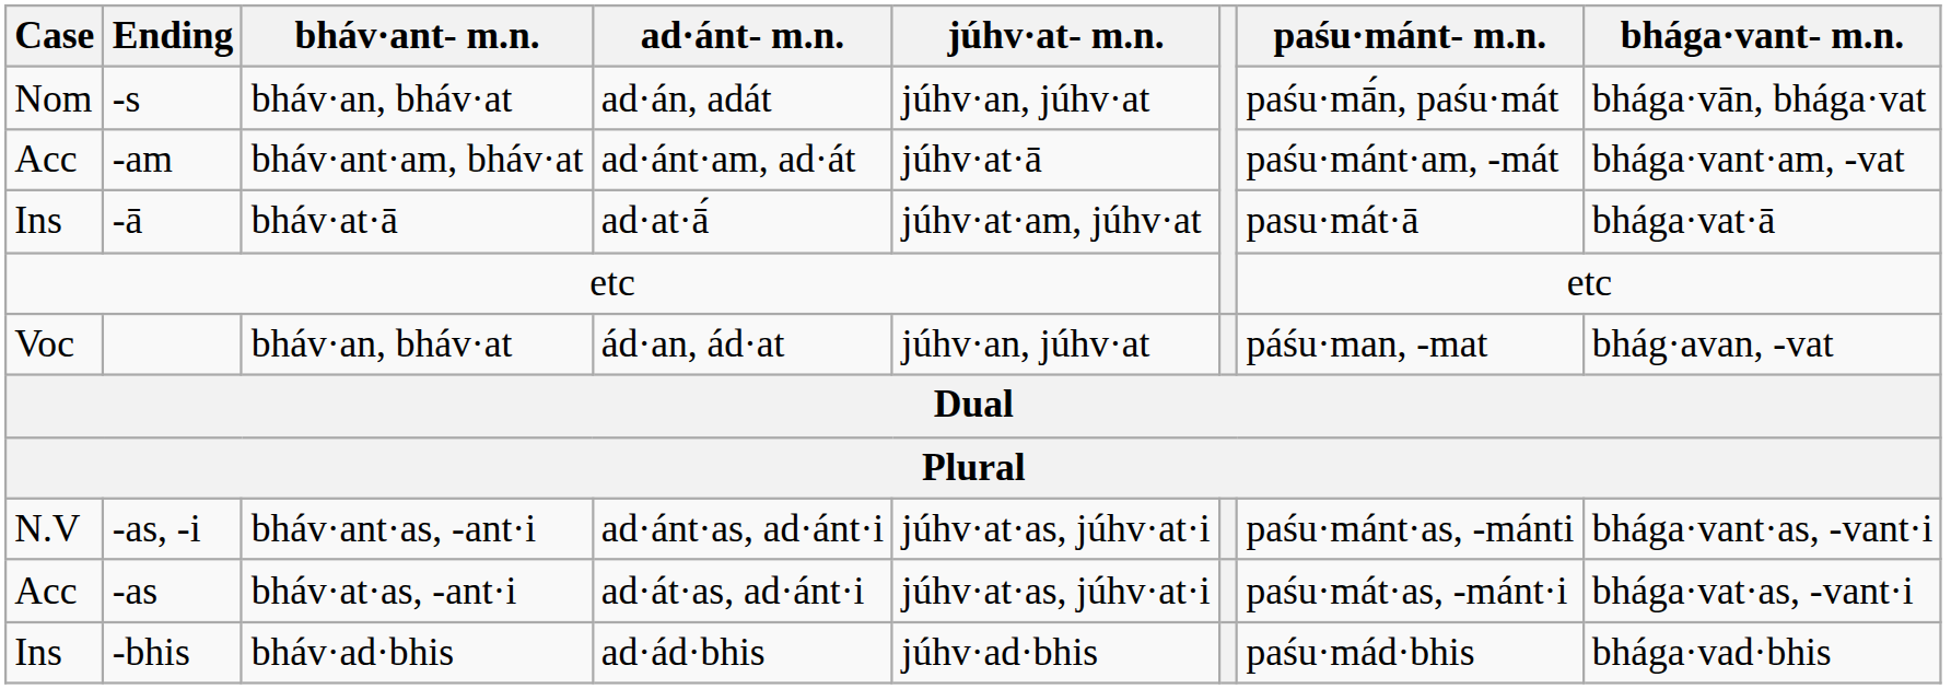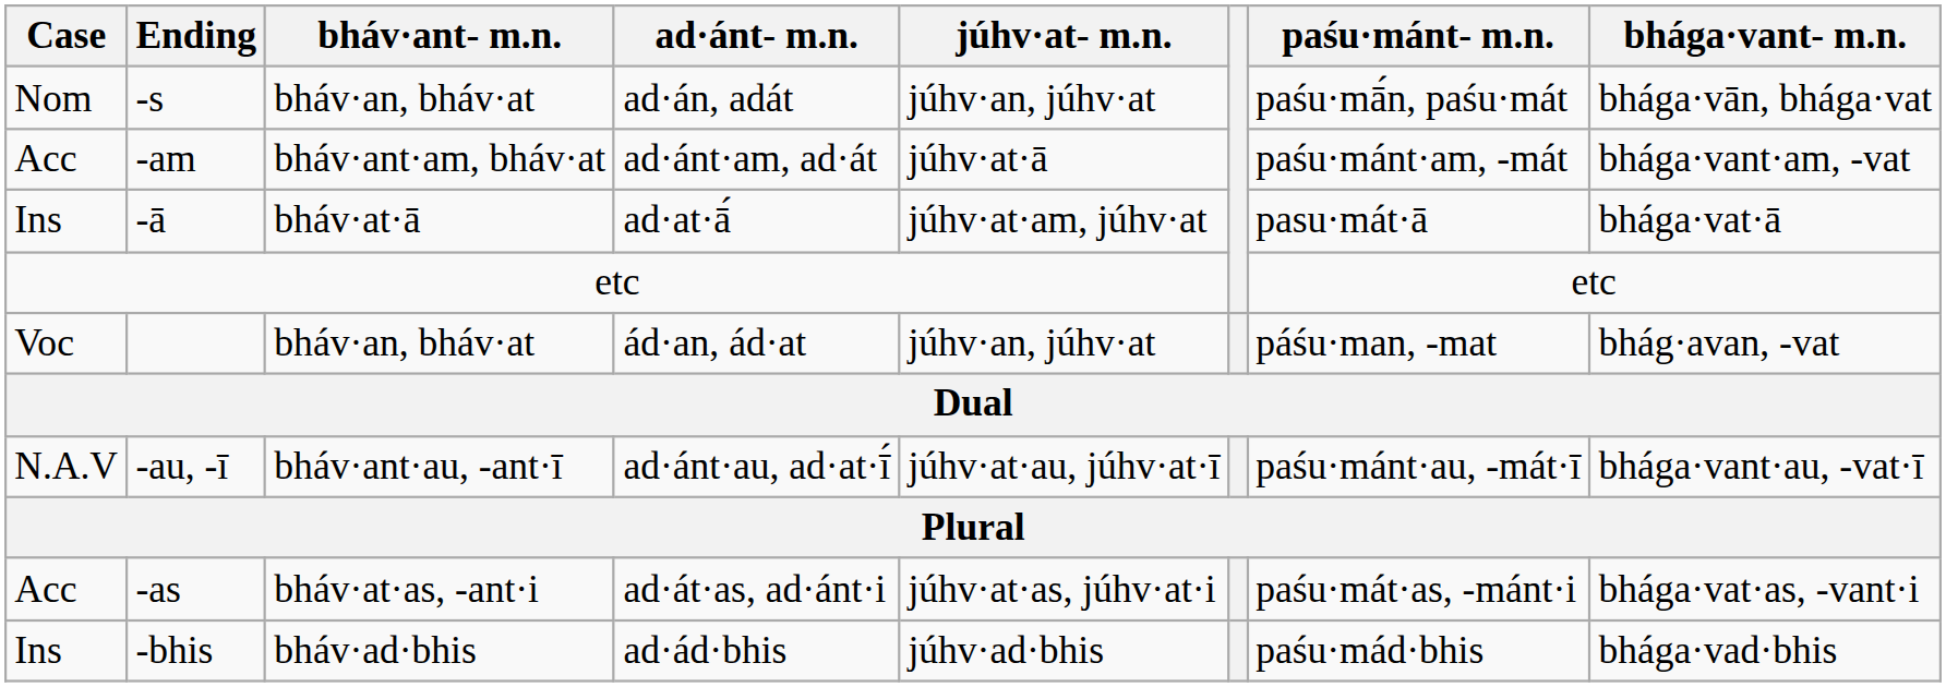+ row: N.A.V | -au, -ī | bháv·ant·au, -ant·ī | ad·ánt·au, ad·at·ī́ | júhv·at·au, júhv·at·ī | paśu·mánt·au, -mát·ī | bhága·vant·au, -vat·ī
- row: N.V | -as, -i | bháv·ant·as, -ant·i | ad·ánt·as, ad·ánt·i | júhv·at·as, júhv·at·i | paśu·mánt·as, -mánti | bhága·vant·as, -vant·i
